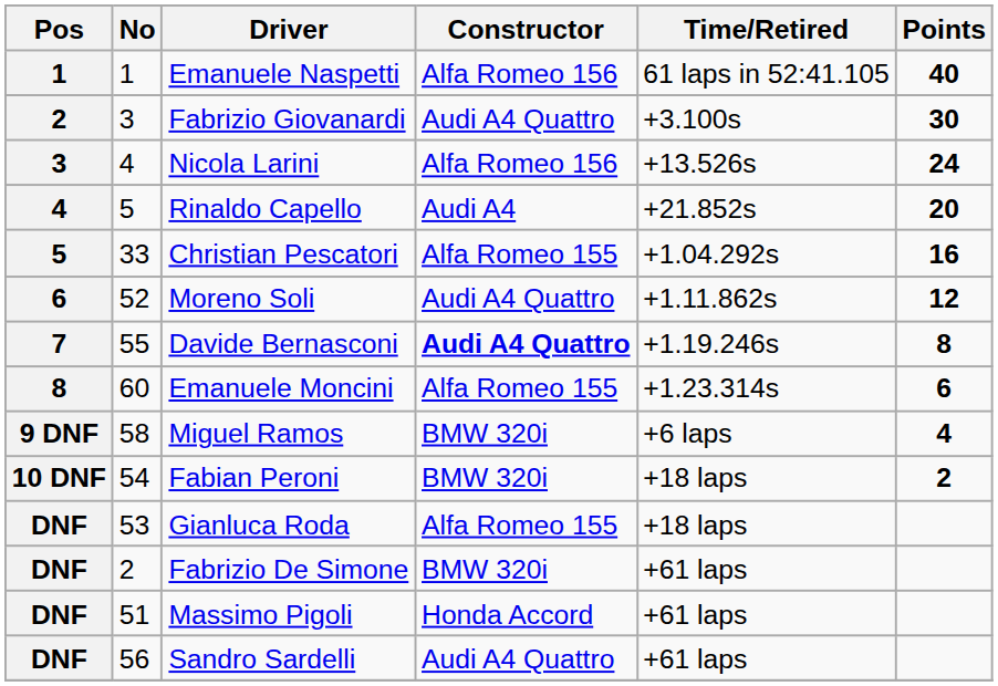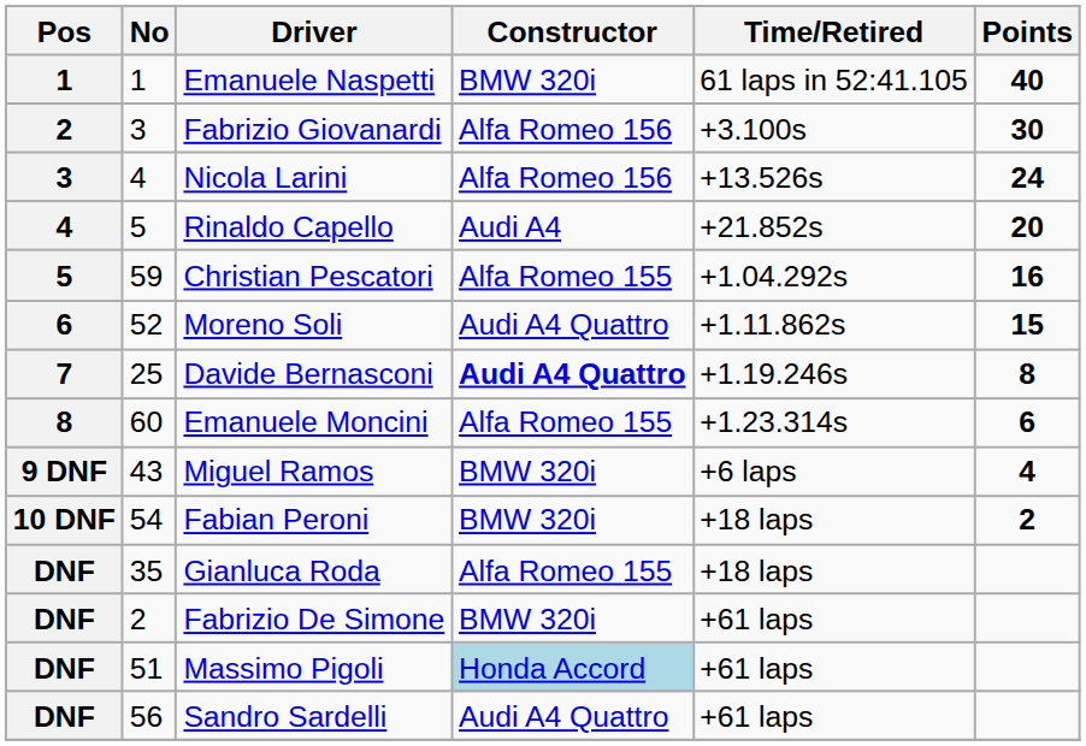Emanuele Naspetti | Constructor: Alfa Romeo 156 -> BMW 320i
Fabrizio Giovanardi | Constructor: Audi A4 Quattro -> Alfa Romeo 156
Christian Pescatori | No: 33 -> 59
Moreno Soli | Points: 12 -> 15
Davide Bernasconi | No: 55 -> 25
Miguel Ramos | No: 58 -> 43
Gianluca Roda | No: 53 -> 35
Massimo Pigoli | Constructor: no background -> lightblue background
